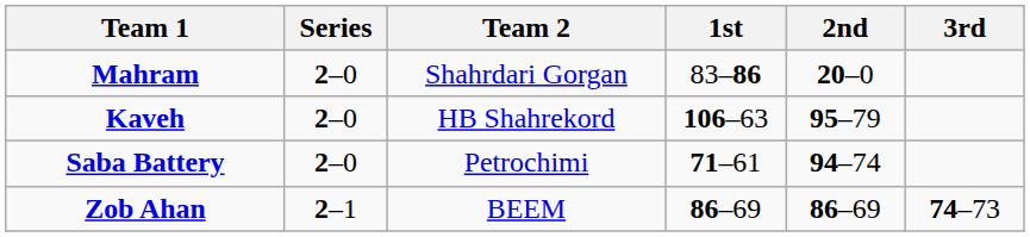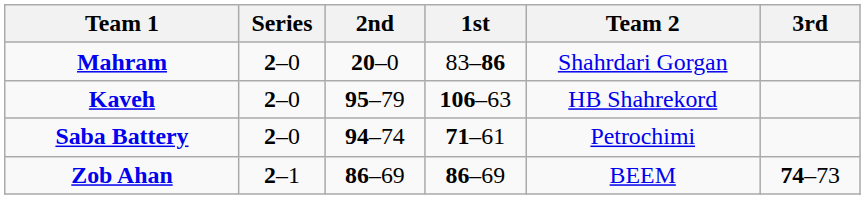columns swapped: Team 2 <-> 2nd
